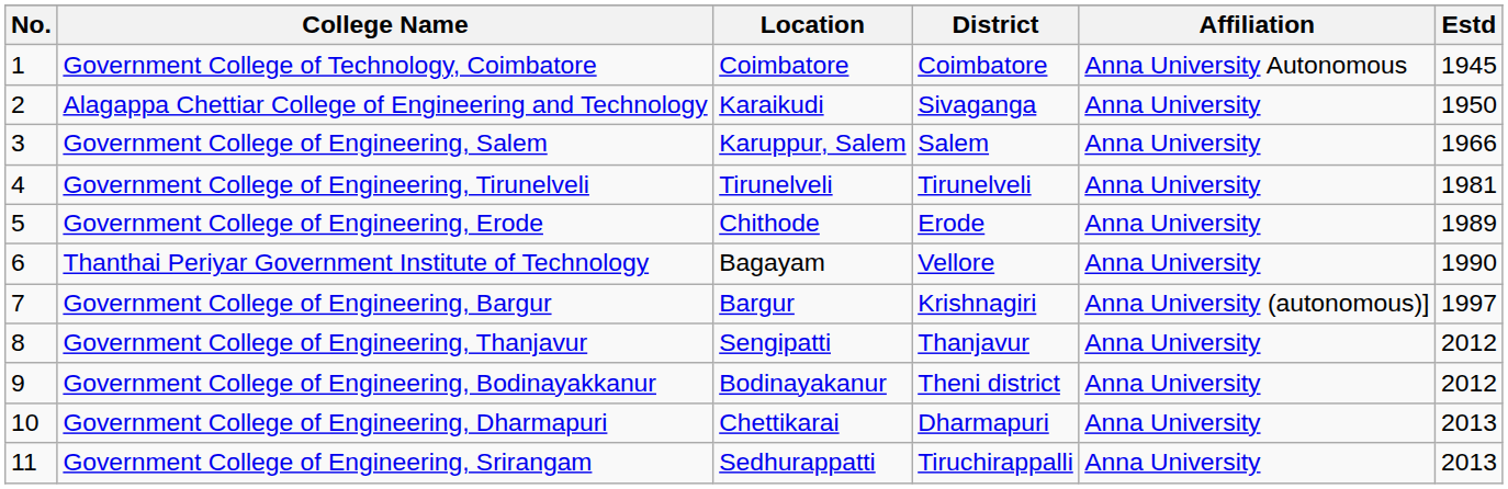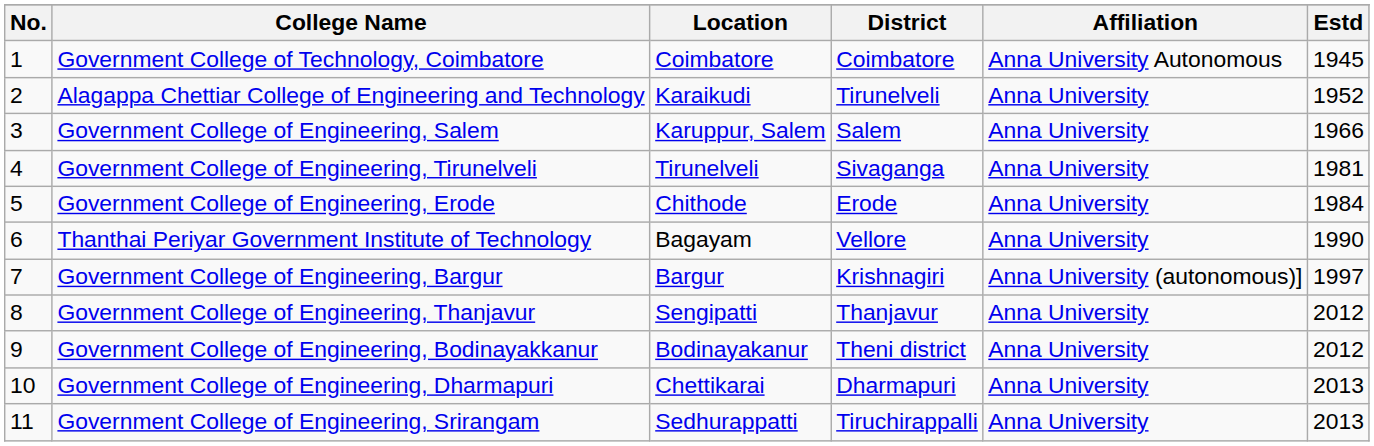Alagappa Chettiar College of Engineering and Technology | District: Sivaganga -> Tirunelveli
Alagappa Chettiar College of Engineering and Technology | Estd: 1950 -> 1952
Government College of Engineering, Tirunelveli | District: Tirunelveli -> Sivaganga
Government College of Engineering, Erode | Estd: 1989 -> 1984
